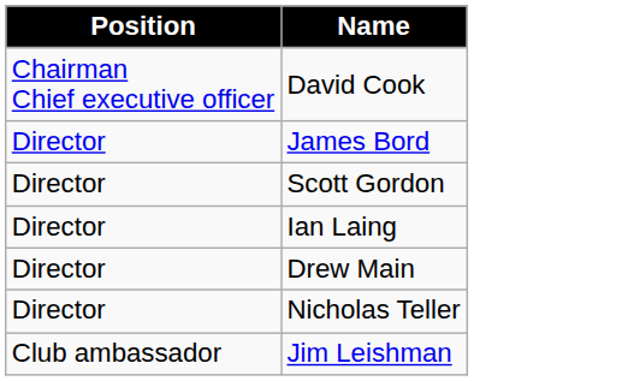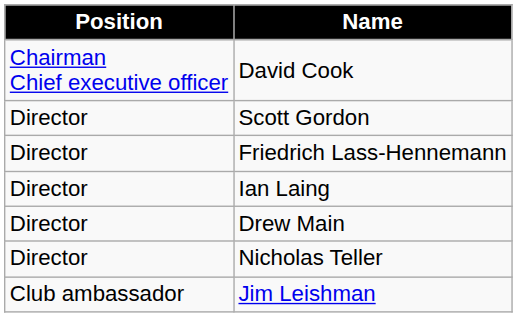- row: Director | James Bord
+ row: Director | Friedrich Lass-Hennemann
